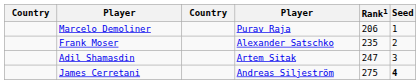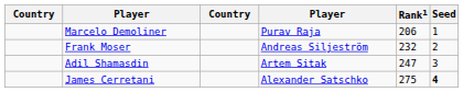Frank Moser | column 4: Alexander Satschko -> Andreas Siljeström
Frank Moser | Rank1: 235 -> 232
James Cerretani | column 4: Andreas Siljeström -> Alexander Satschko
